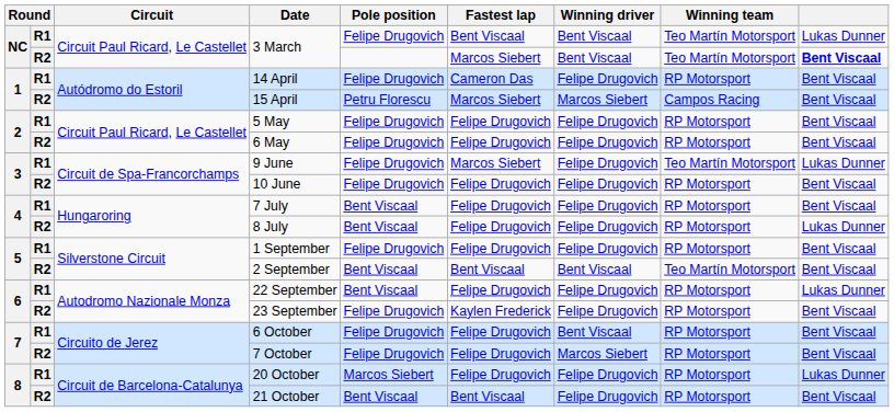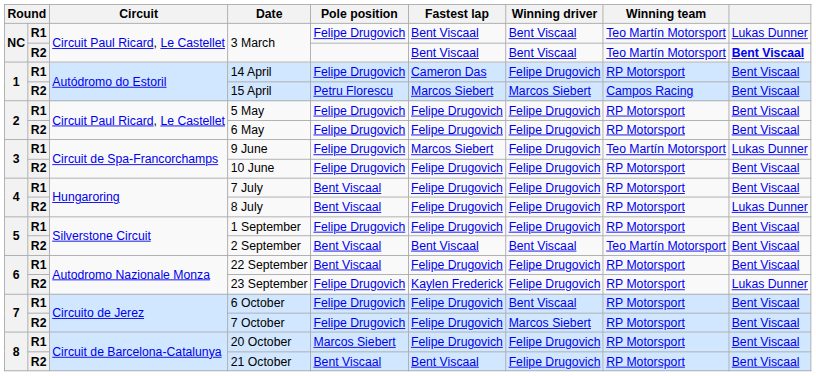R2 / 3 March | Fastest lap: Marcos Siebert -> Bent Viscaal
22 September | column 9: Lukas Dunner -> Bent Viscaal
23 September | column 9: Bent Viscaal -> Lukas Dunner
20 October | column 9: Lukas Dunner -> Bent Viscaal
